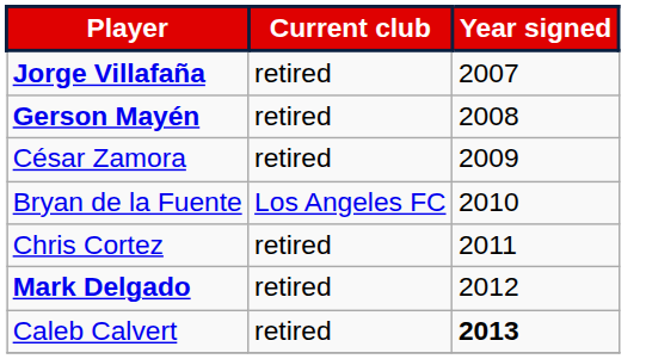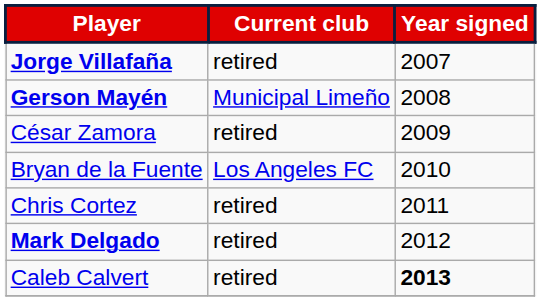Gerson Mayén | Current club: retired -> Municipal Limeño
